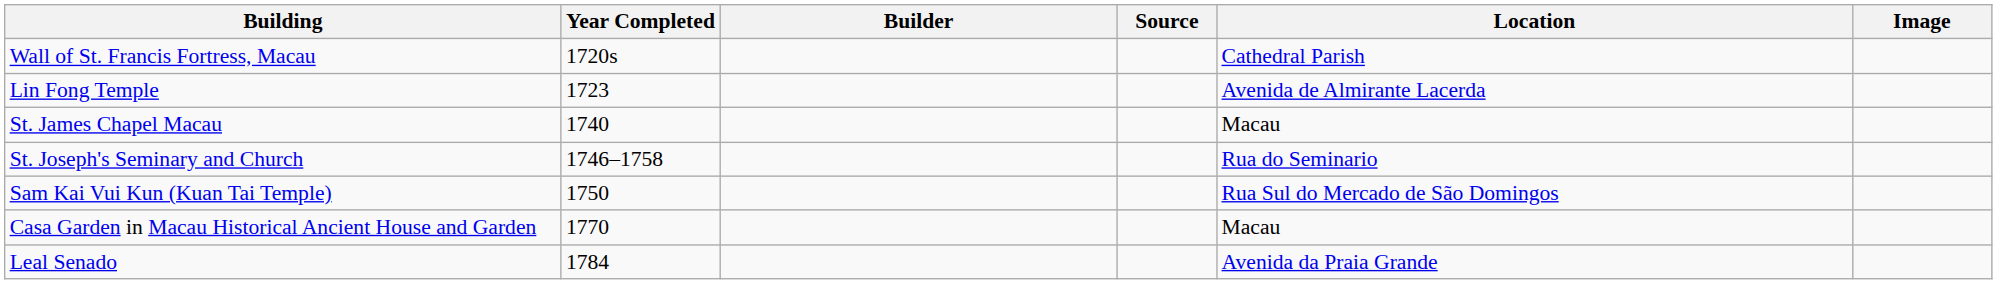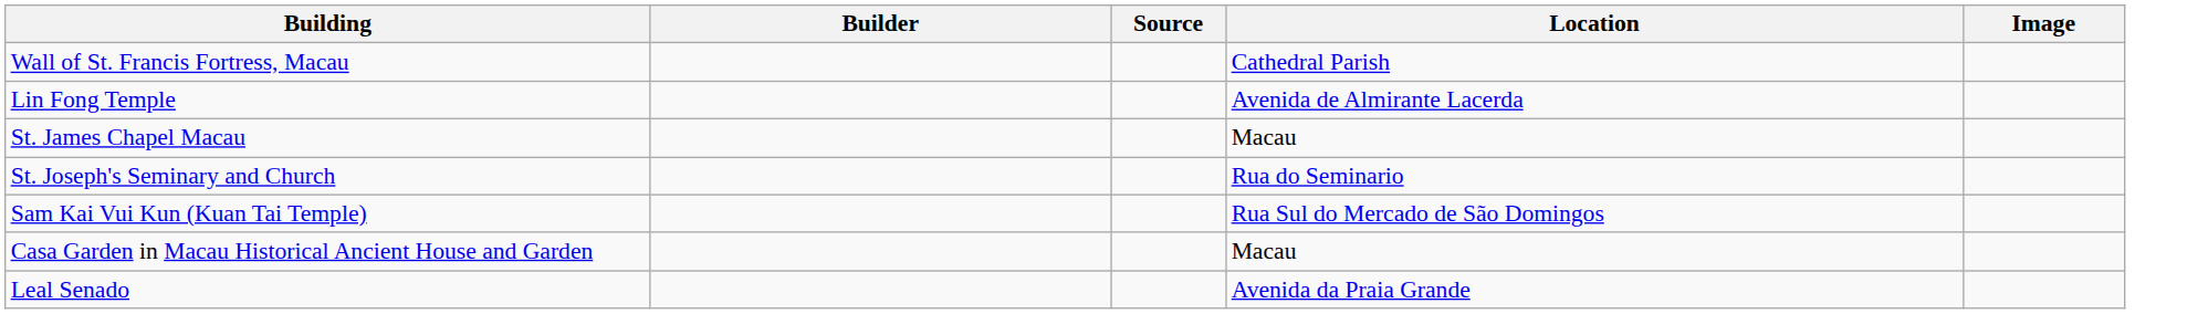- column: Year Completed | 1720s | 1723 | 1740 | 1746–1758 | 1750 | 1770 | 1784
